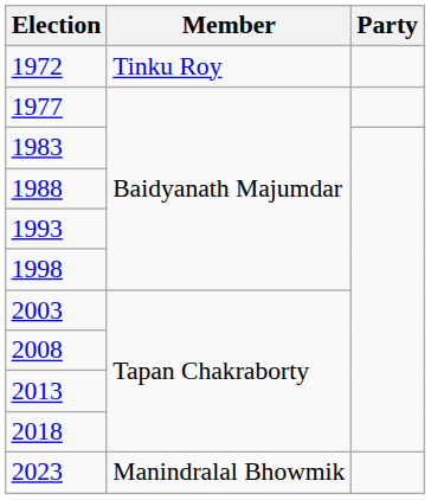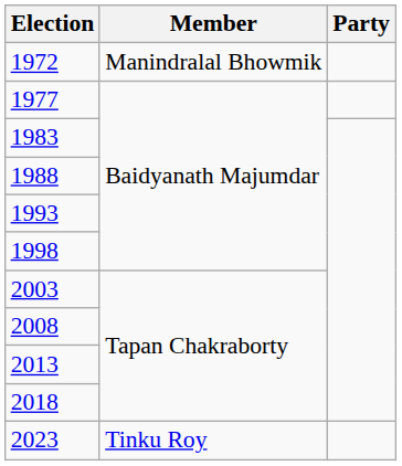1972 | Member: Tinku Roy -> Manindralal Bhowmik
2023 | Member: Manindralal Bhowmik -> Tinku Roy
